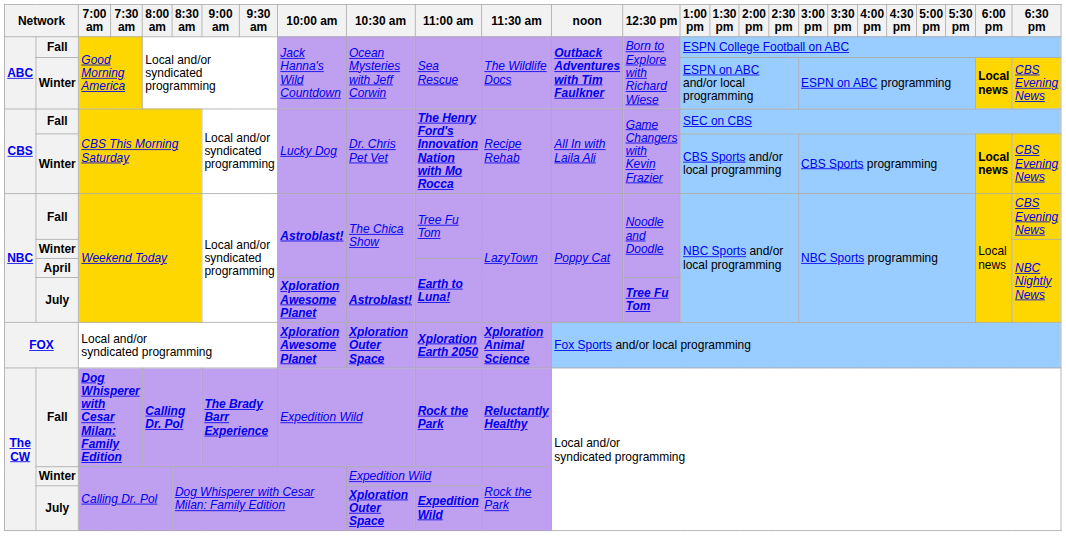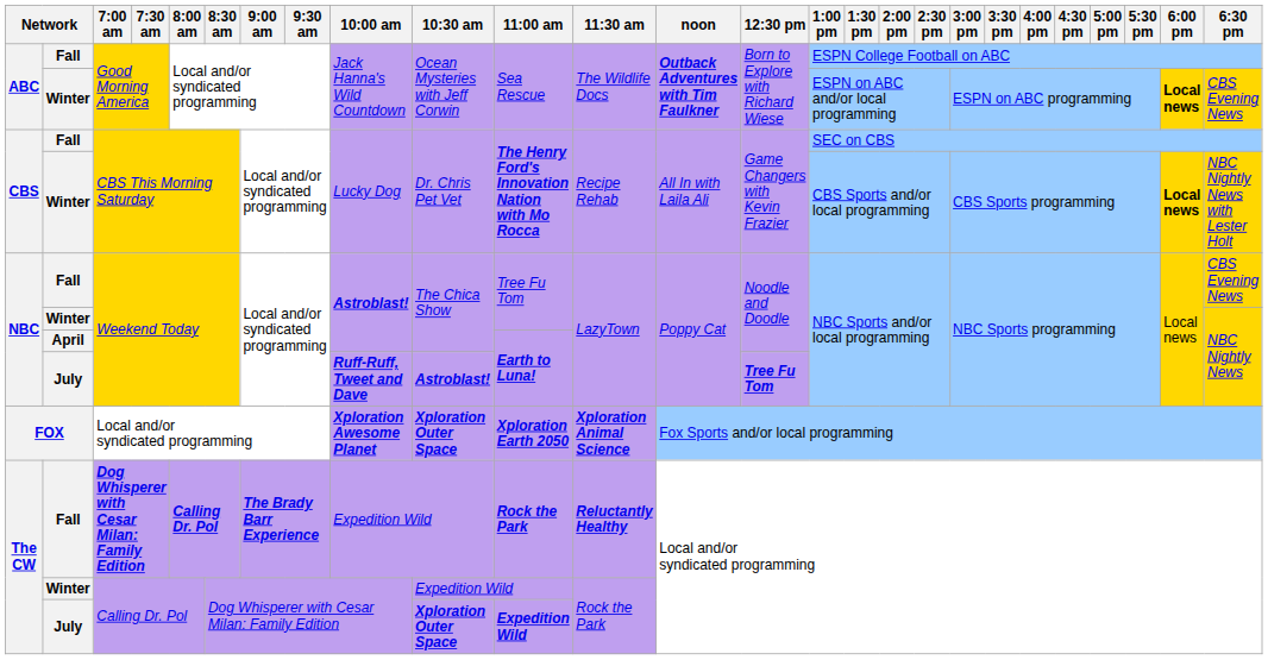Winter / CBS This Morning Saturday | 6:30 pm: CBS Evening News -> NBC Nightly News with Lester Holt
July / Weekend Today | 10:00 am: Xploration Awesome Planet -> Ruff-Ruff, Tweet and Dave
